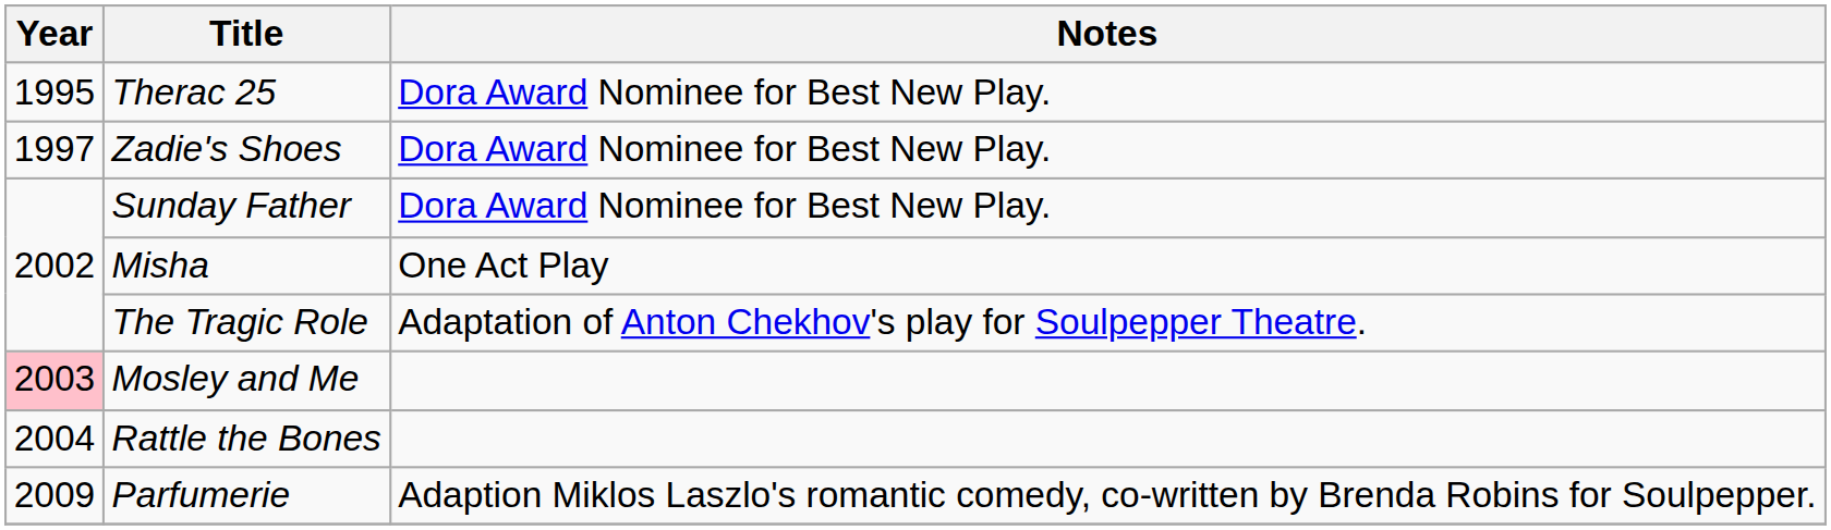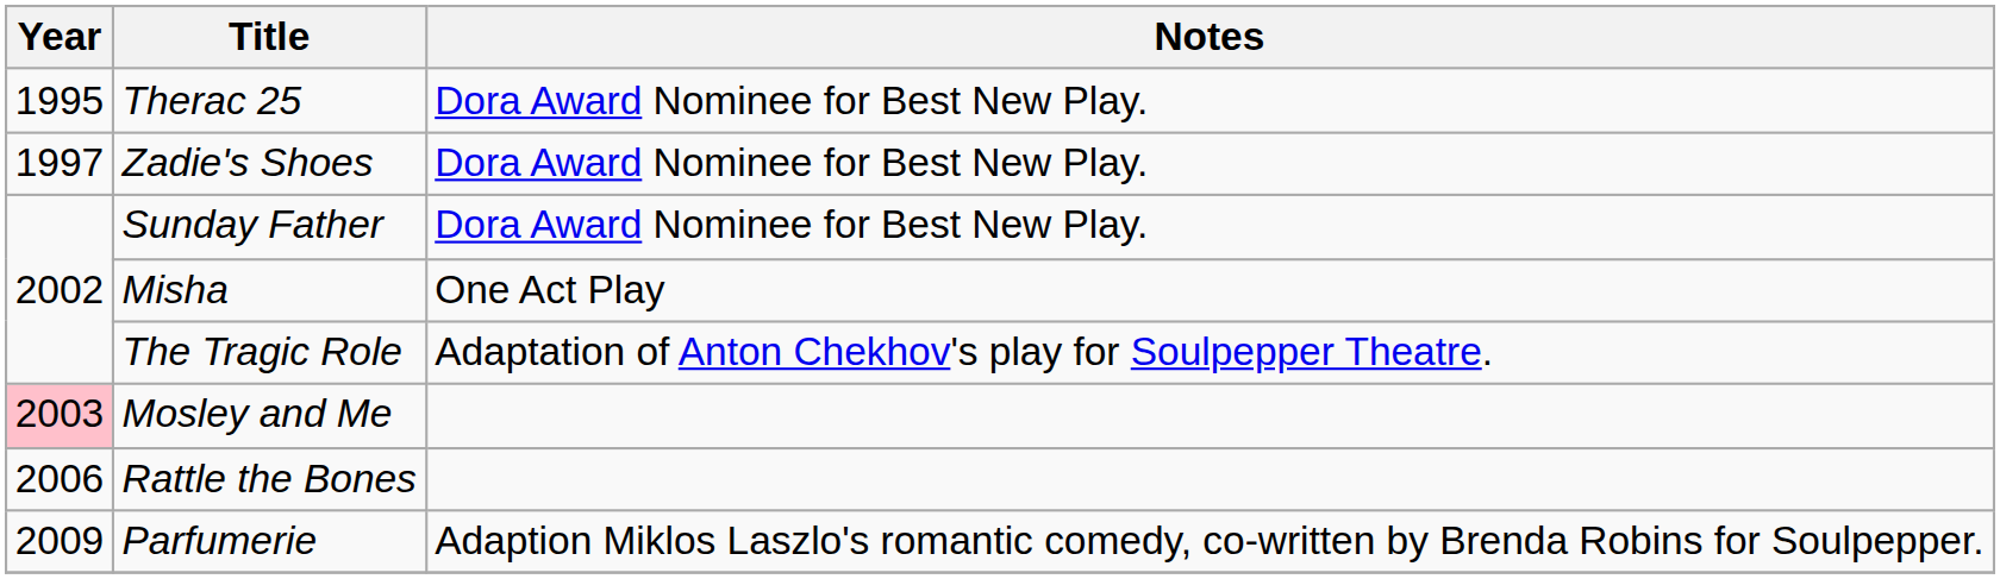Rattle the Bones | Year: 2004 -> 2006
